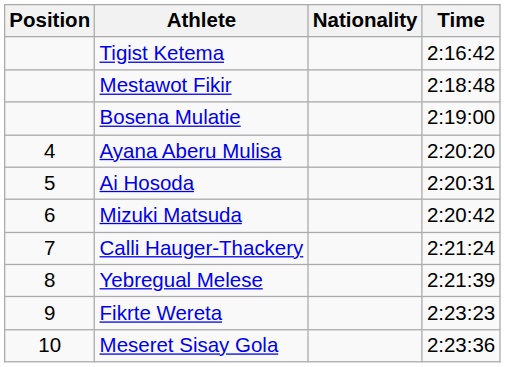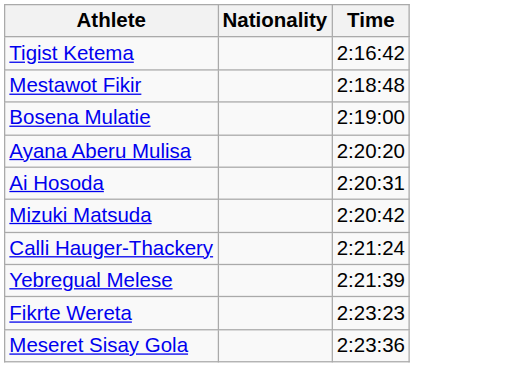- column: Position | 4 | 5 | 6 | 7 | 8 | 9 | 10
